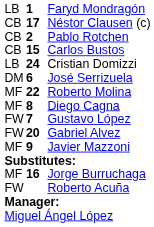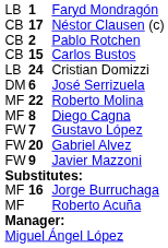Javier Mazzoni | column 1: MF -> FW
Roberto Acuña | column 1: FW -> MF
